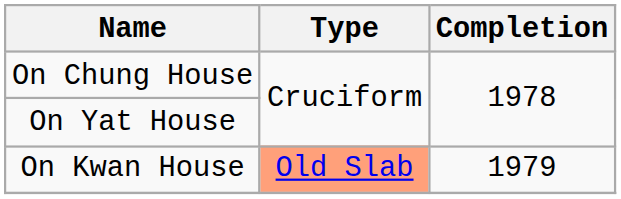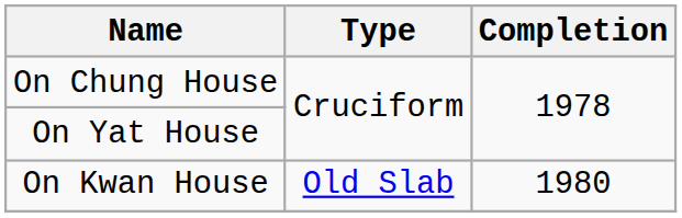On Kwan House | Type: lightsalmon background -> no background
On Kwan House | Completion: 1979 -> 1980
